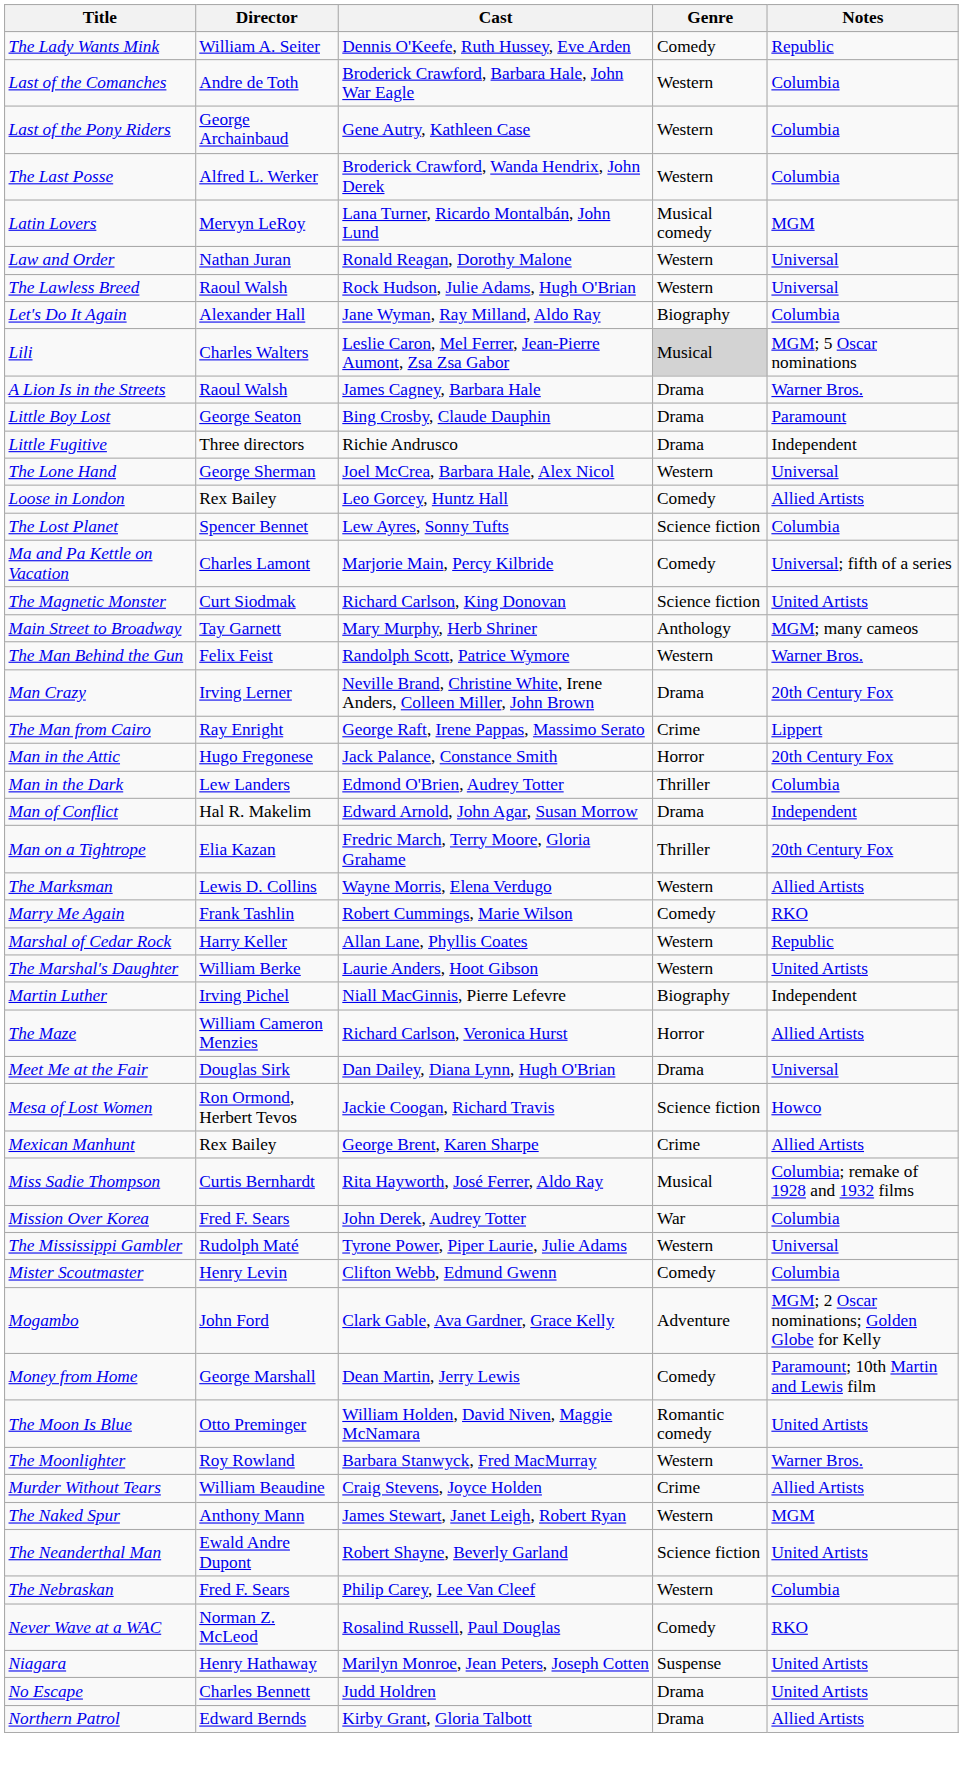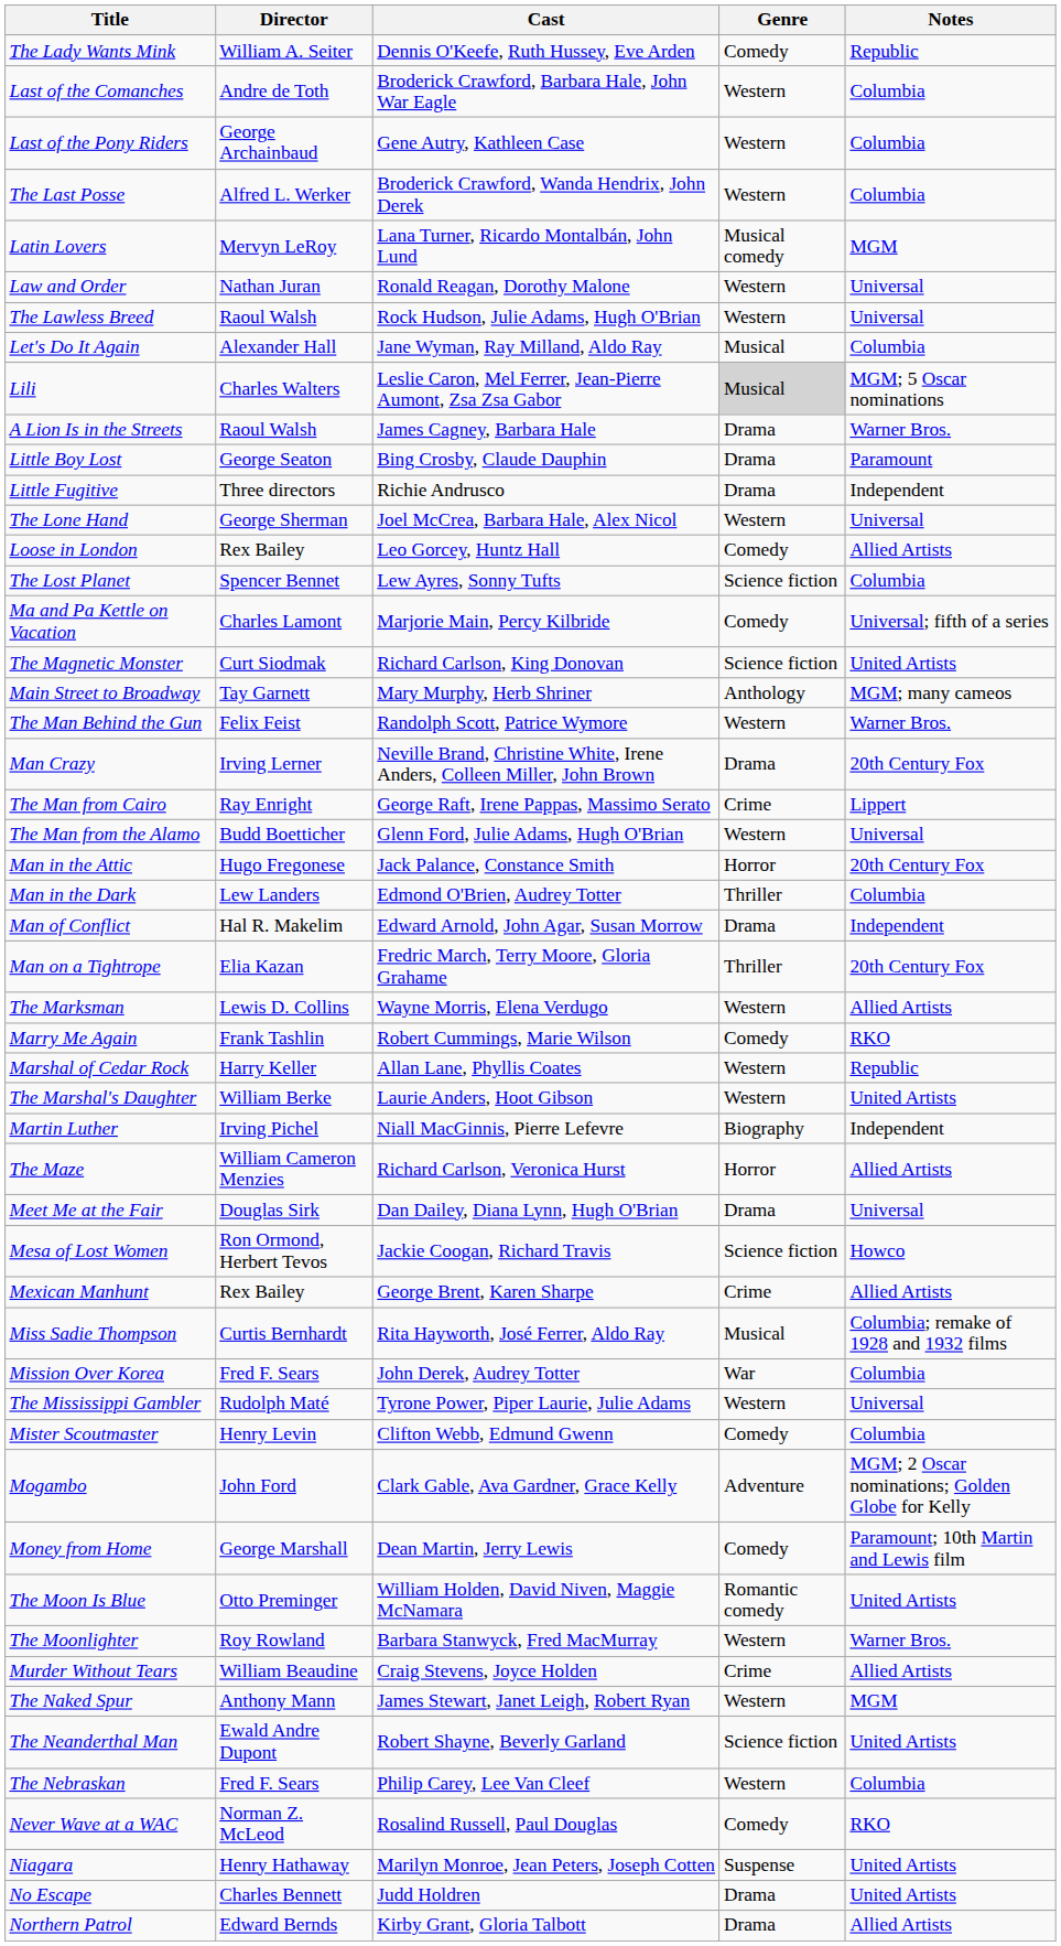Let's Do It Again | Genre: Biography -> Musical
+ row: The Man from the Alamo | Budd Boetticher | Glenn Ford, Julie Adams, Hugh O'Brian | Western | Universal
